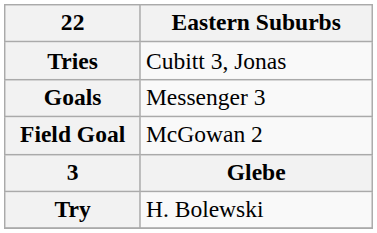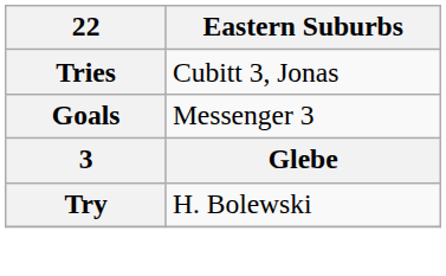- row: Field Goal | McGowan 2
